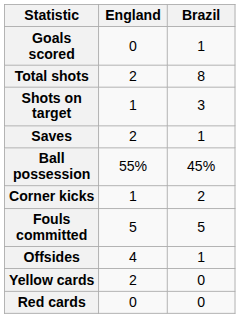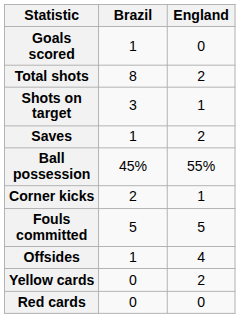columns swapped: England <-> Brazil
